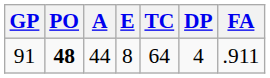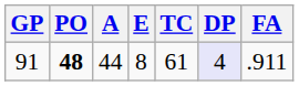91 | TC: 64 -> 61
91 | DP: no background -> lavender background
